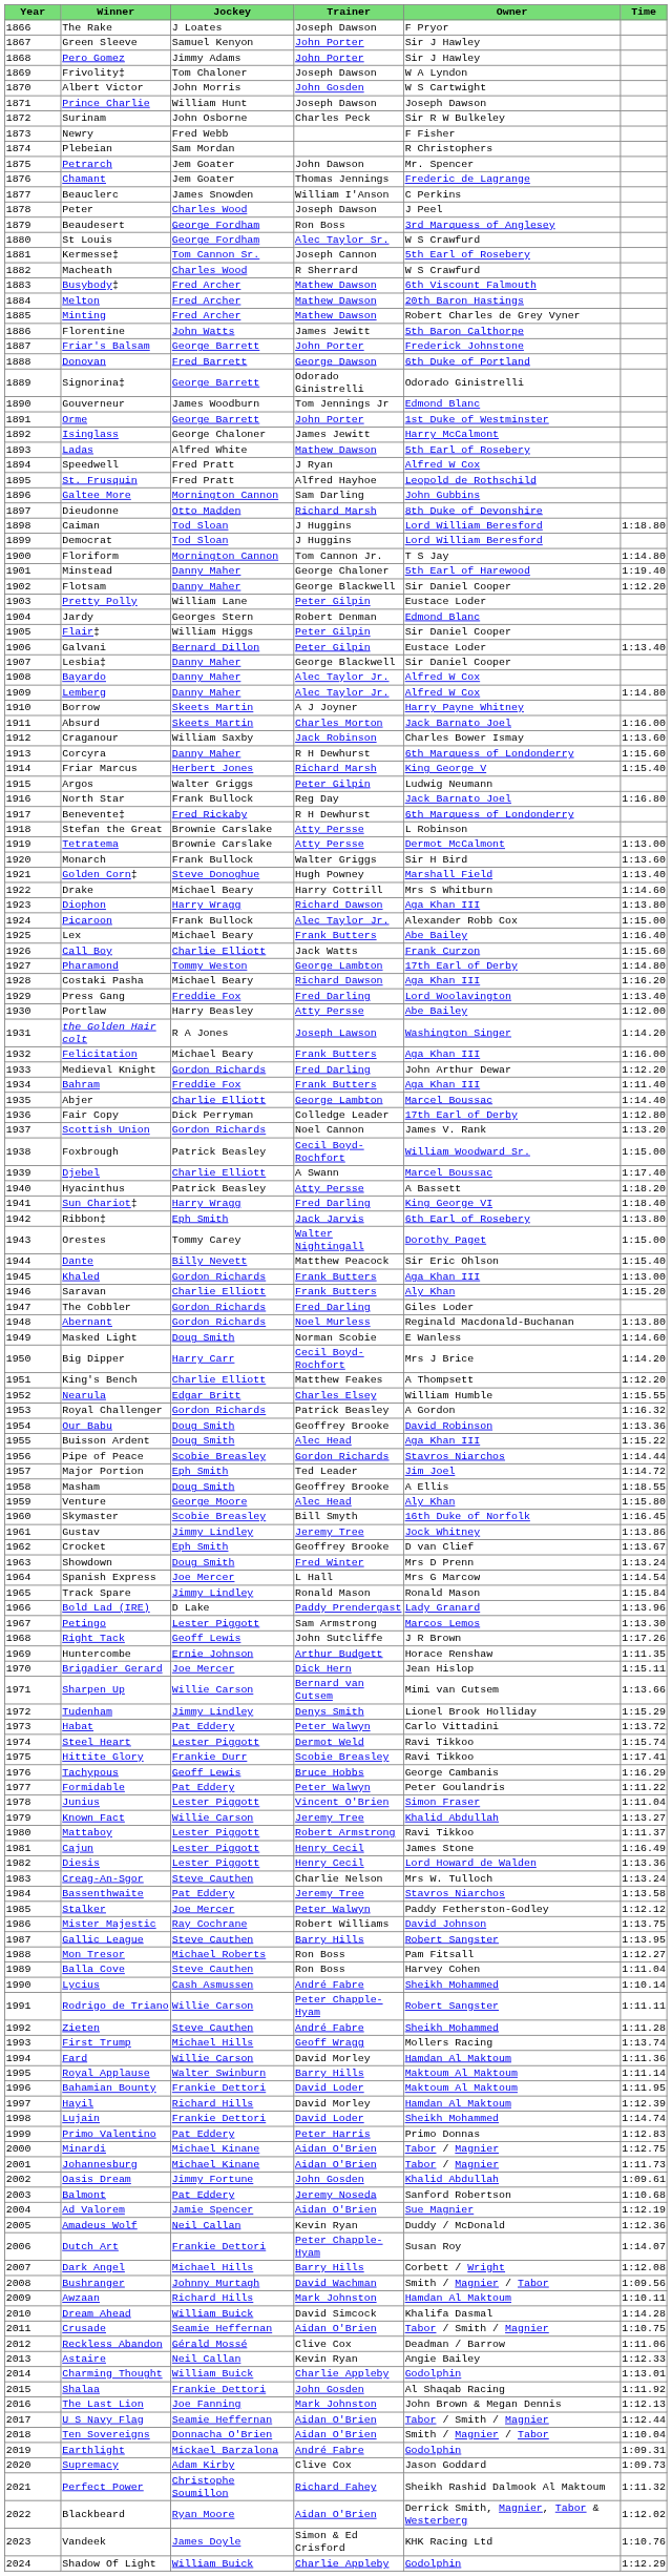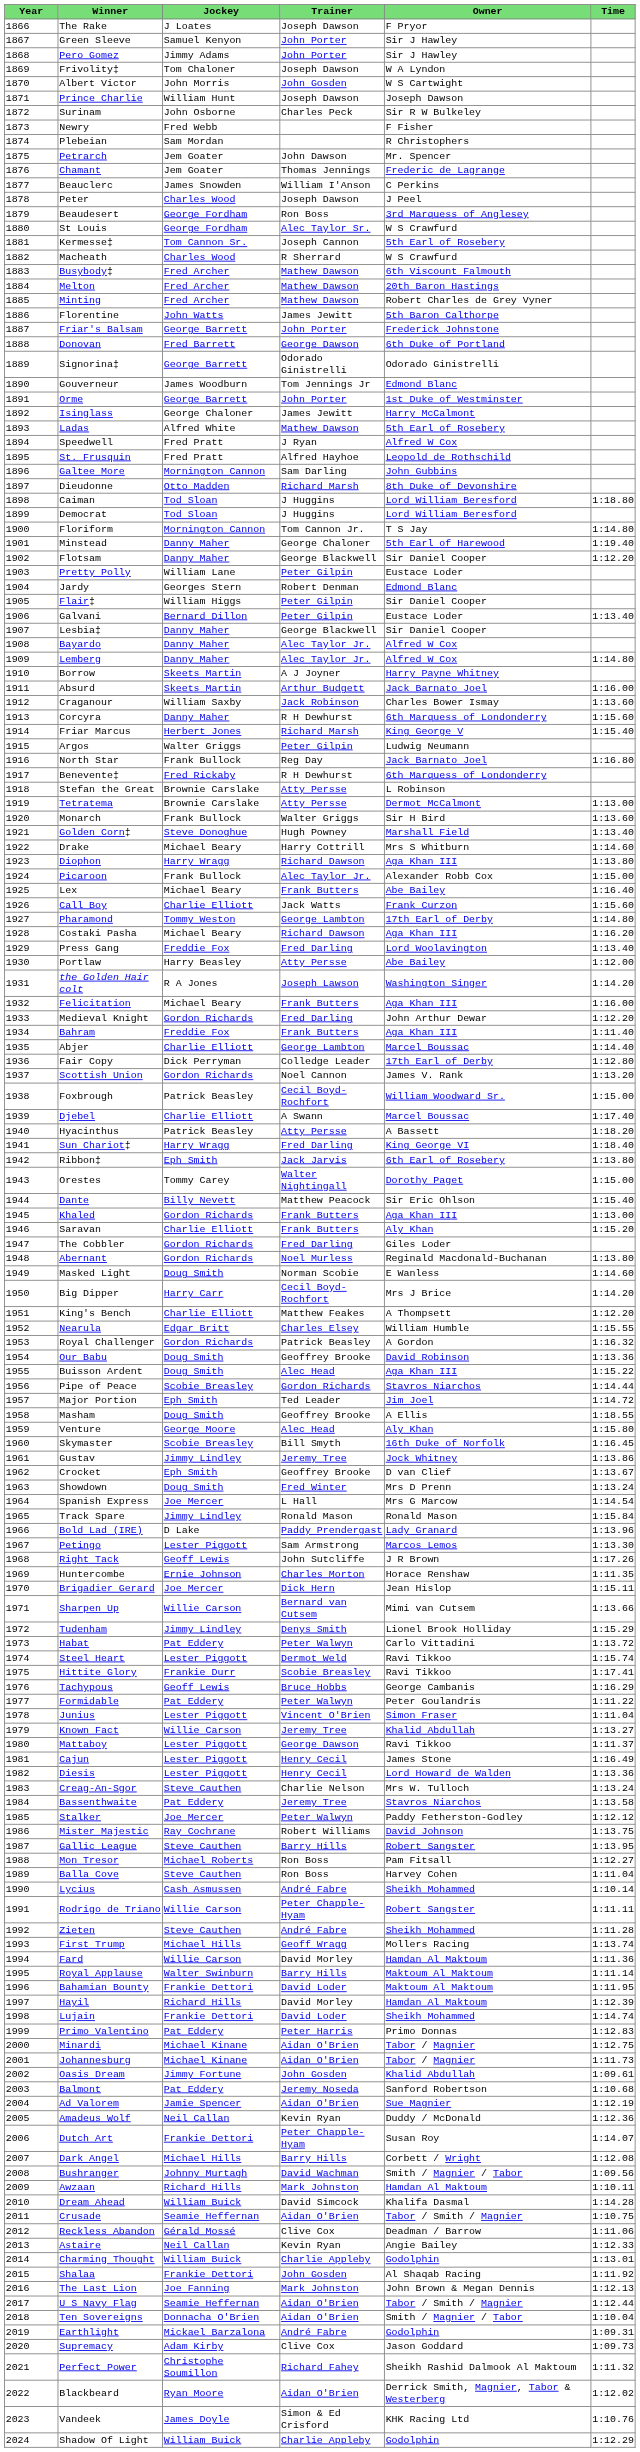Absurd | Trainer: Charles Morton -> Arthur Budgett
Huntercombe | Trainer: Arthur Budgett -> Charles Morton
Mattaboy | Trainer: Robert Armstrong -> George Dawson
